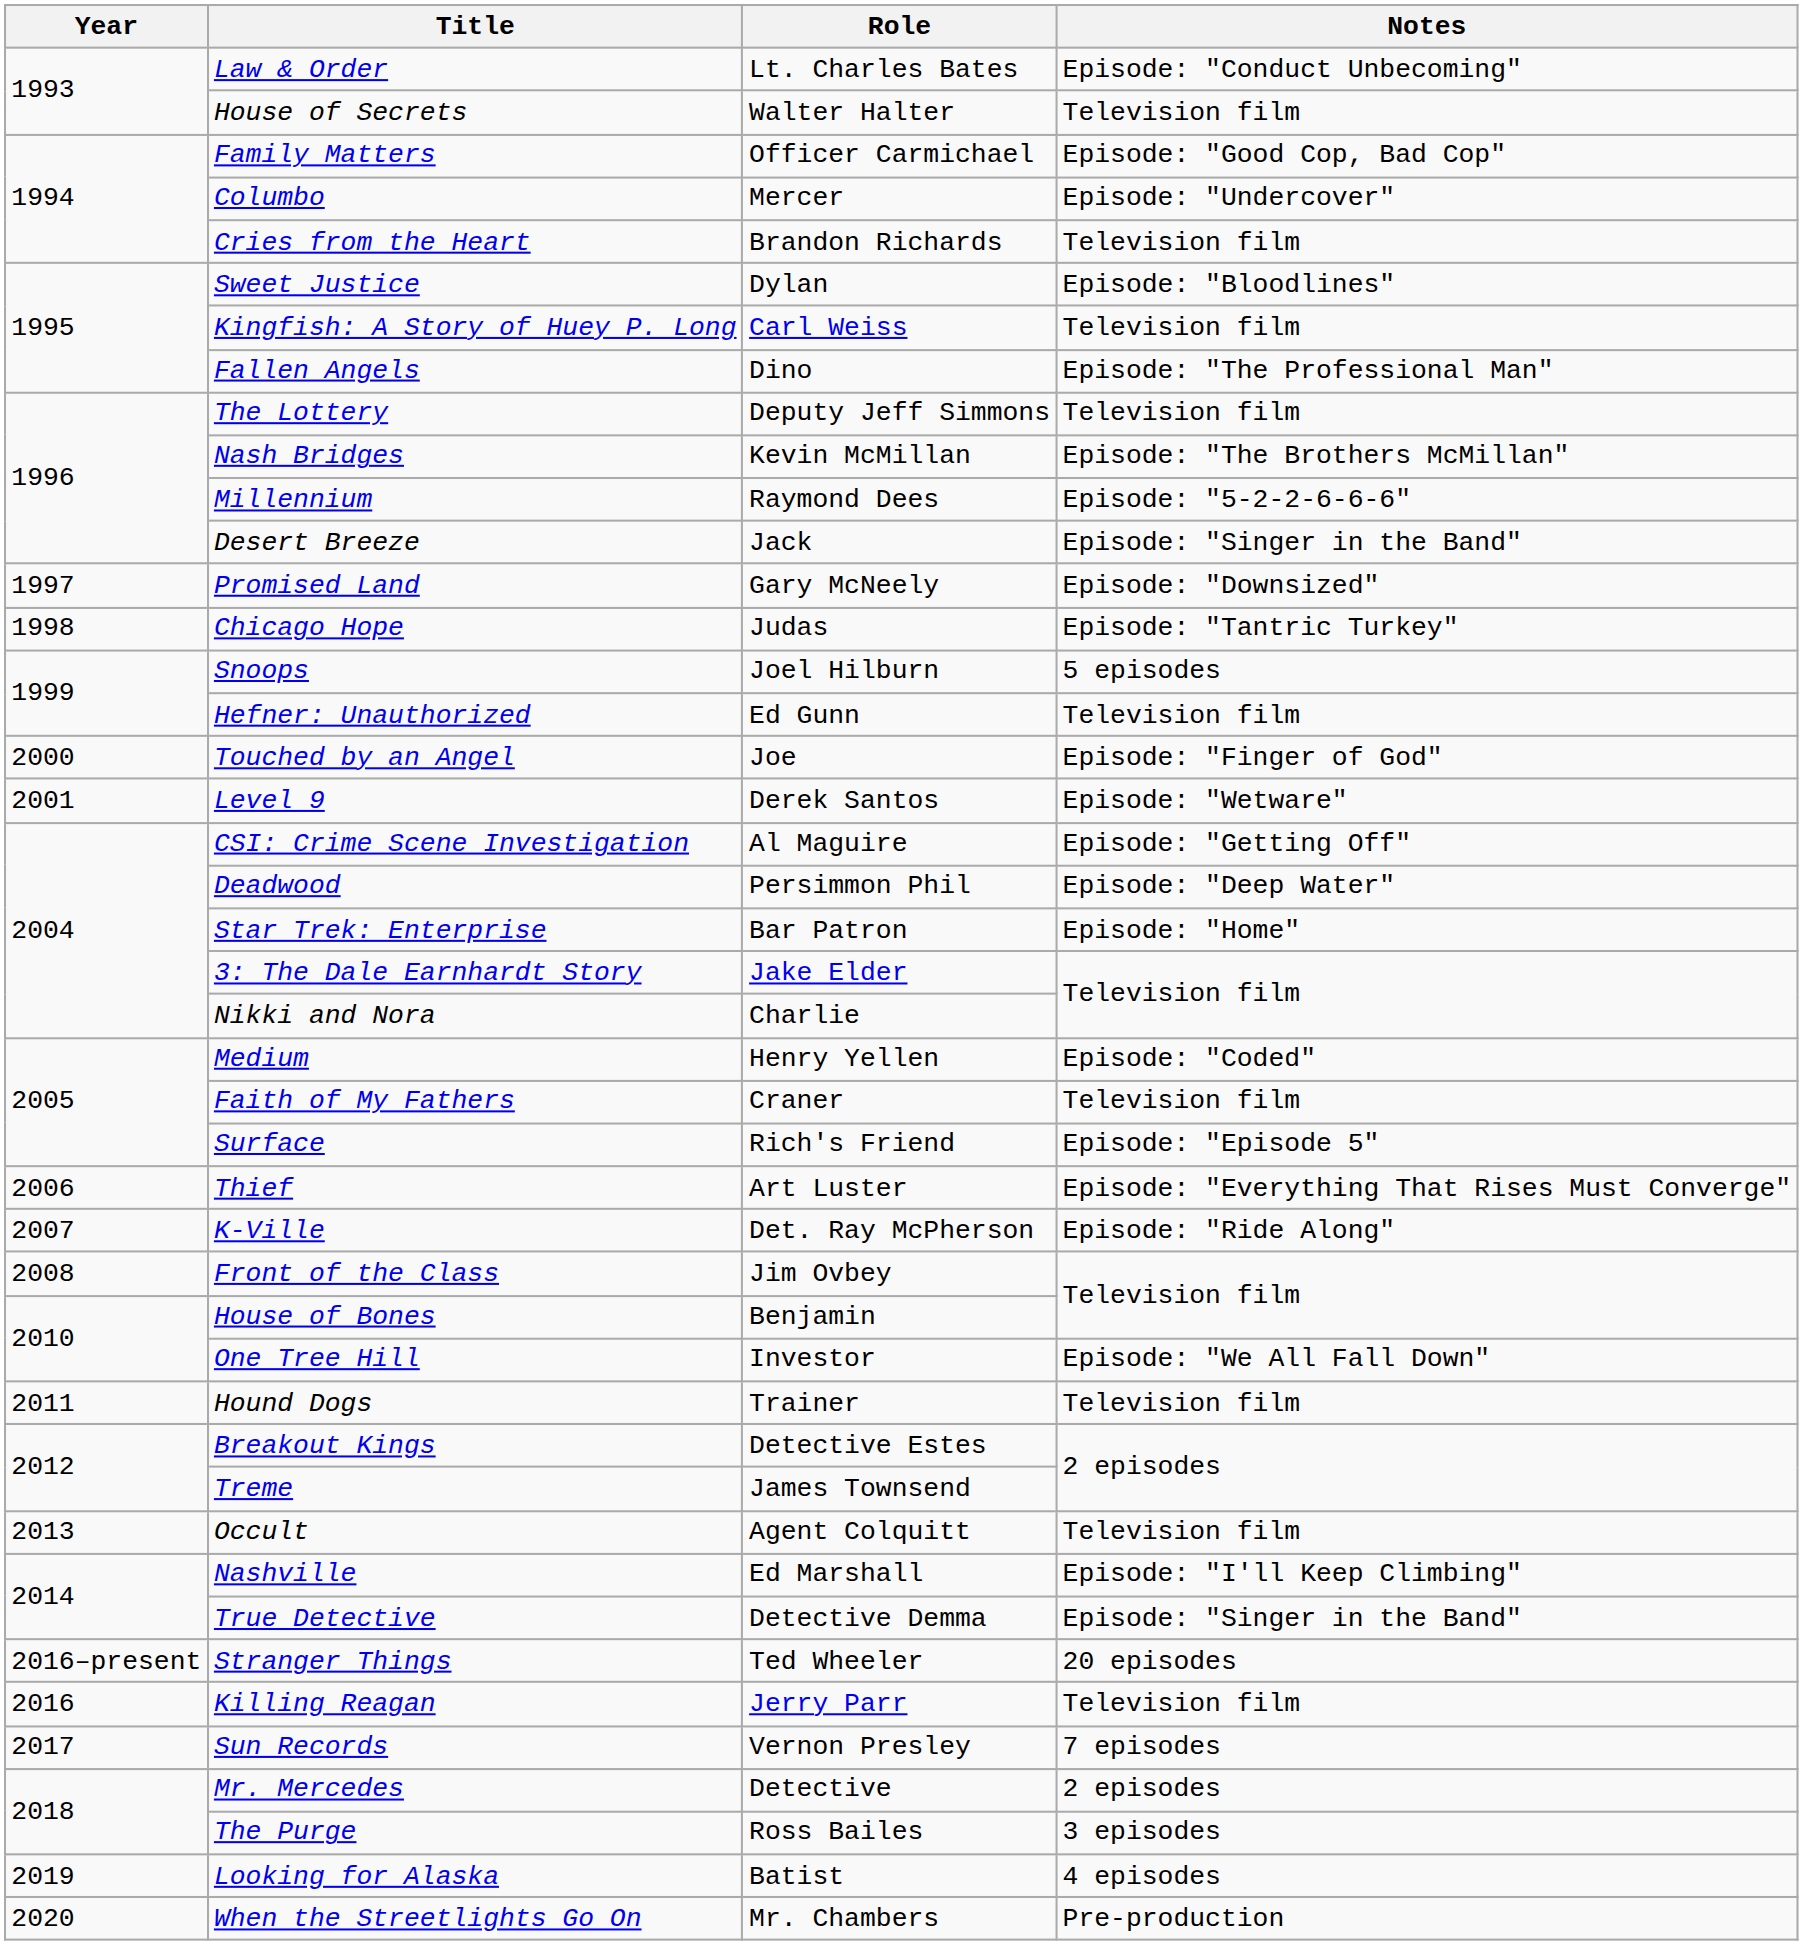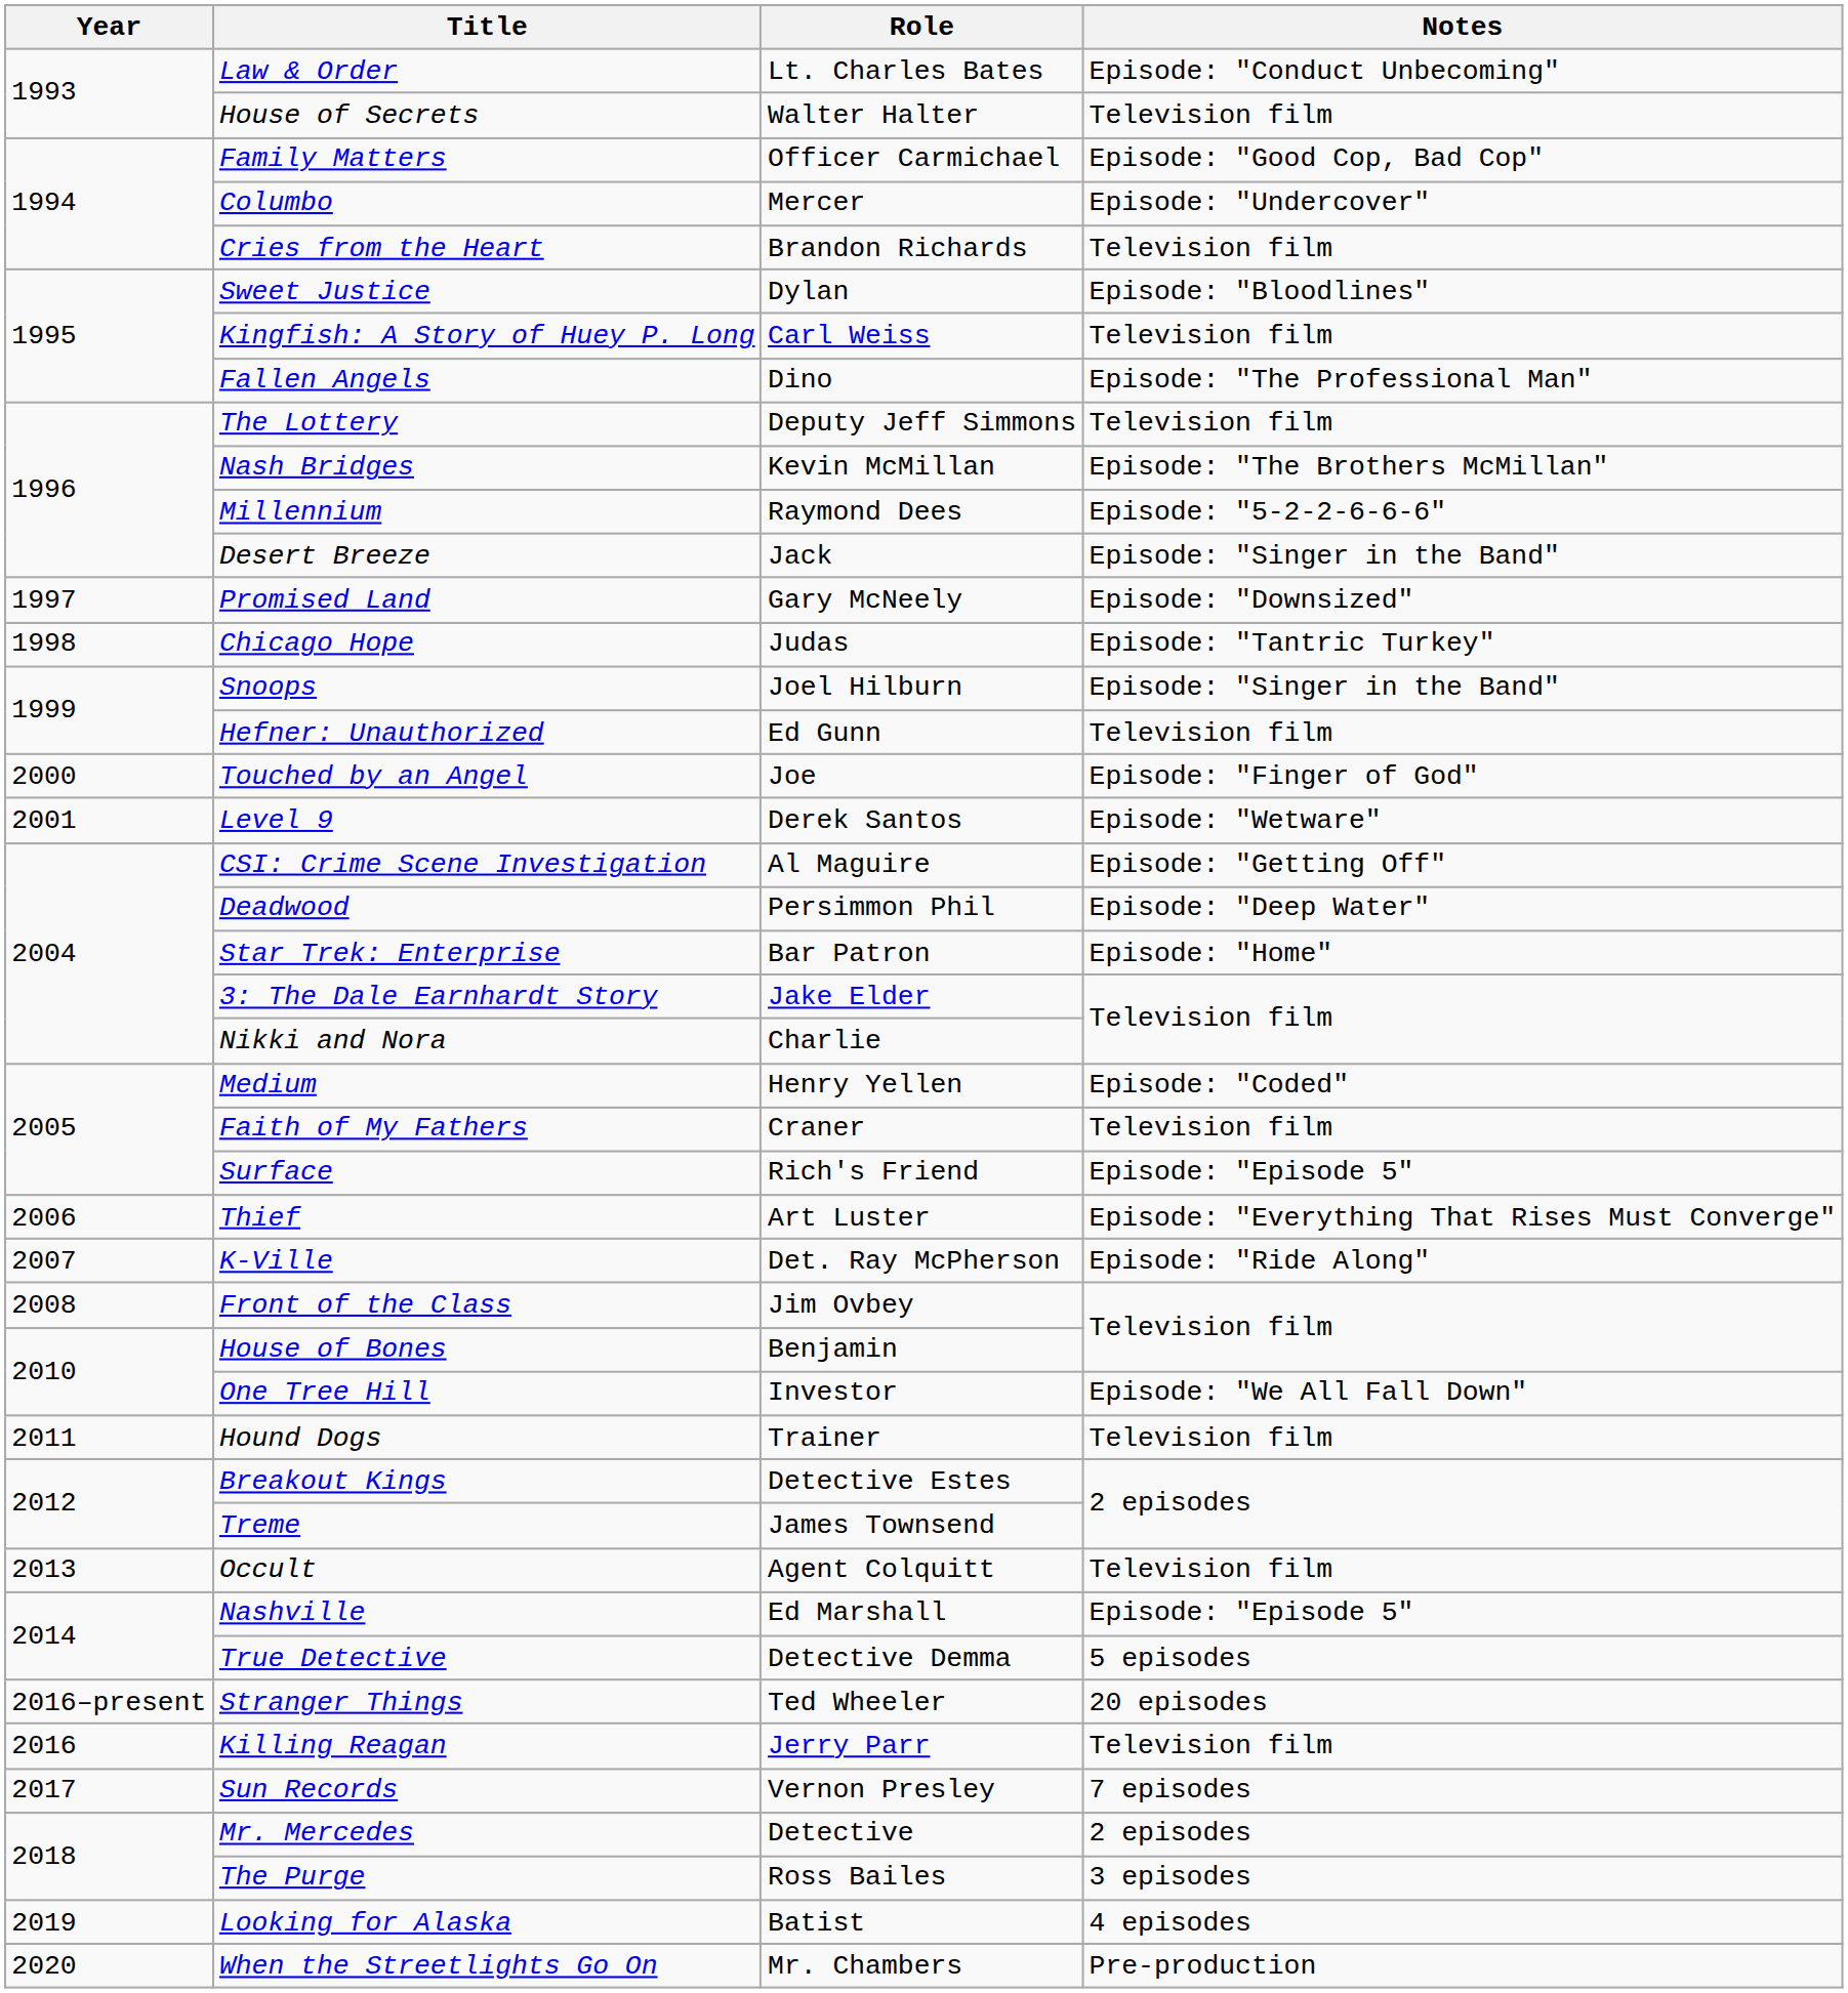Snoops | Notes: 5 episodes -> Episode: "Singer in the Band"
Nashville | Notes: Episode: "I'll Keep Climbing" -> Episode: "Episode 5"
True Detective | Notes: Episode: "Singer in the Band" -> 5 episodes
